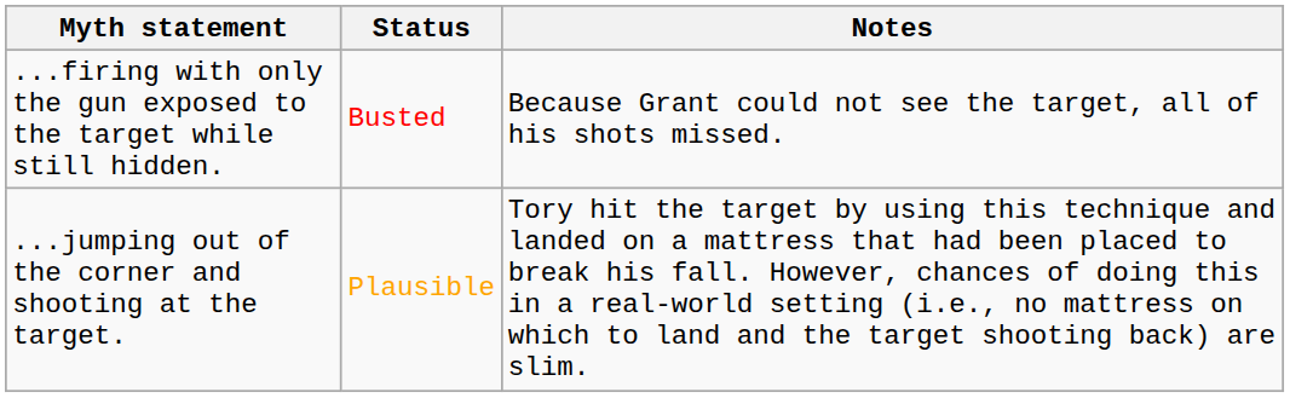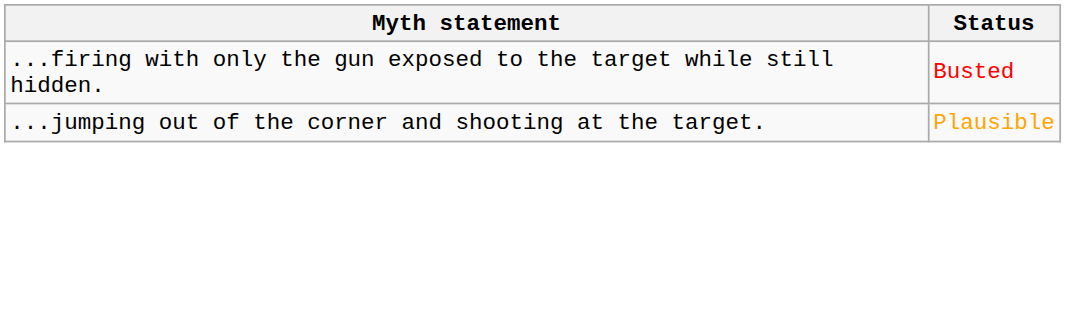- column: Notes | Because Grant could not see the target, all of his shots missed. | Tory hit the target by using this technique and landed on a mattress that had been placed to break his fall. However, chances of doing this in a real-world setting (i.e., no mattress on which to land and the target shooting back) are slim.
